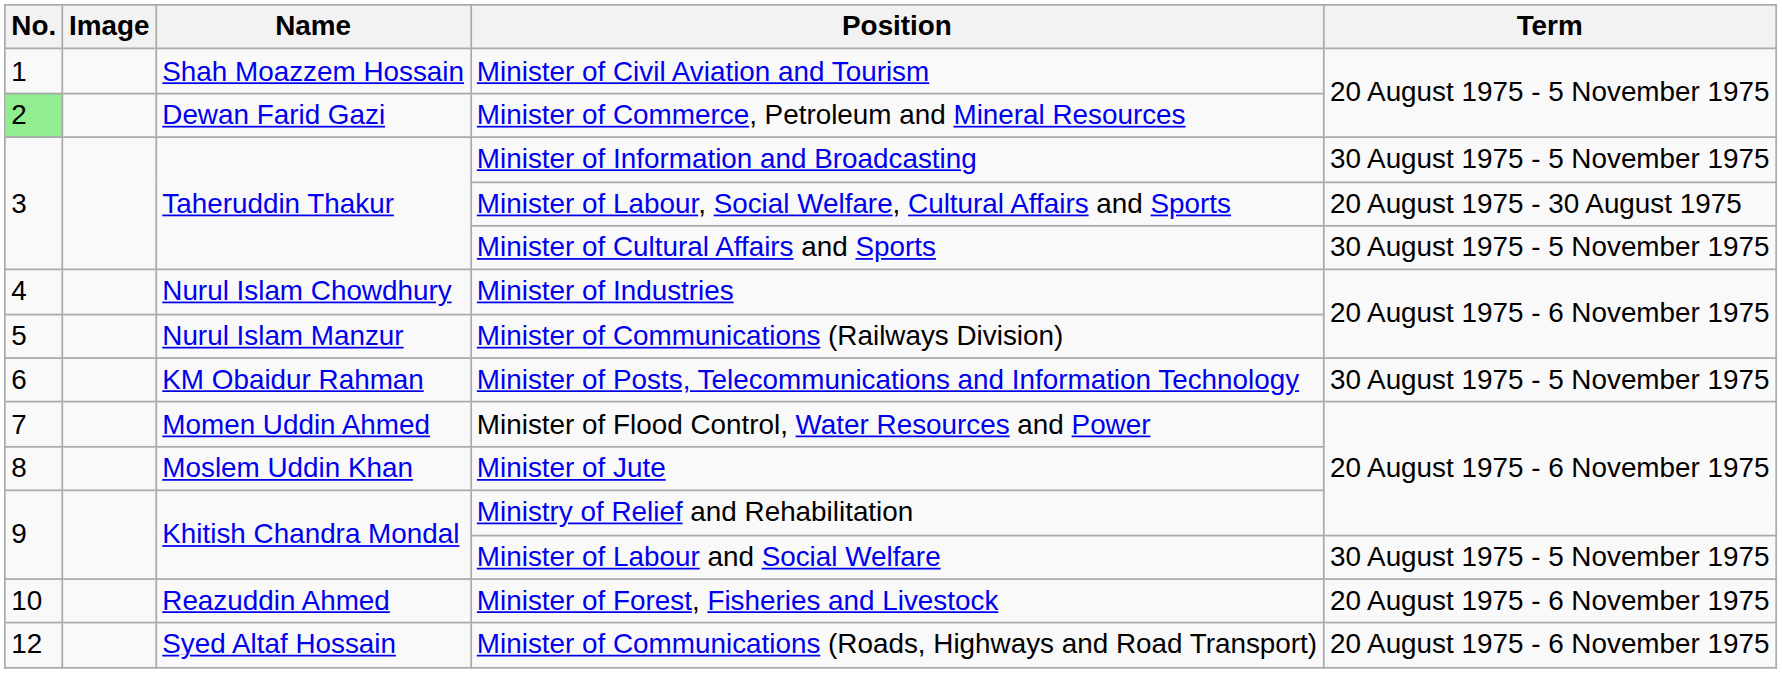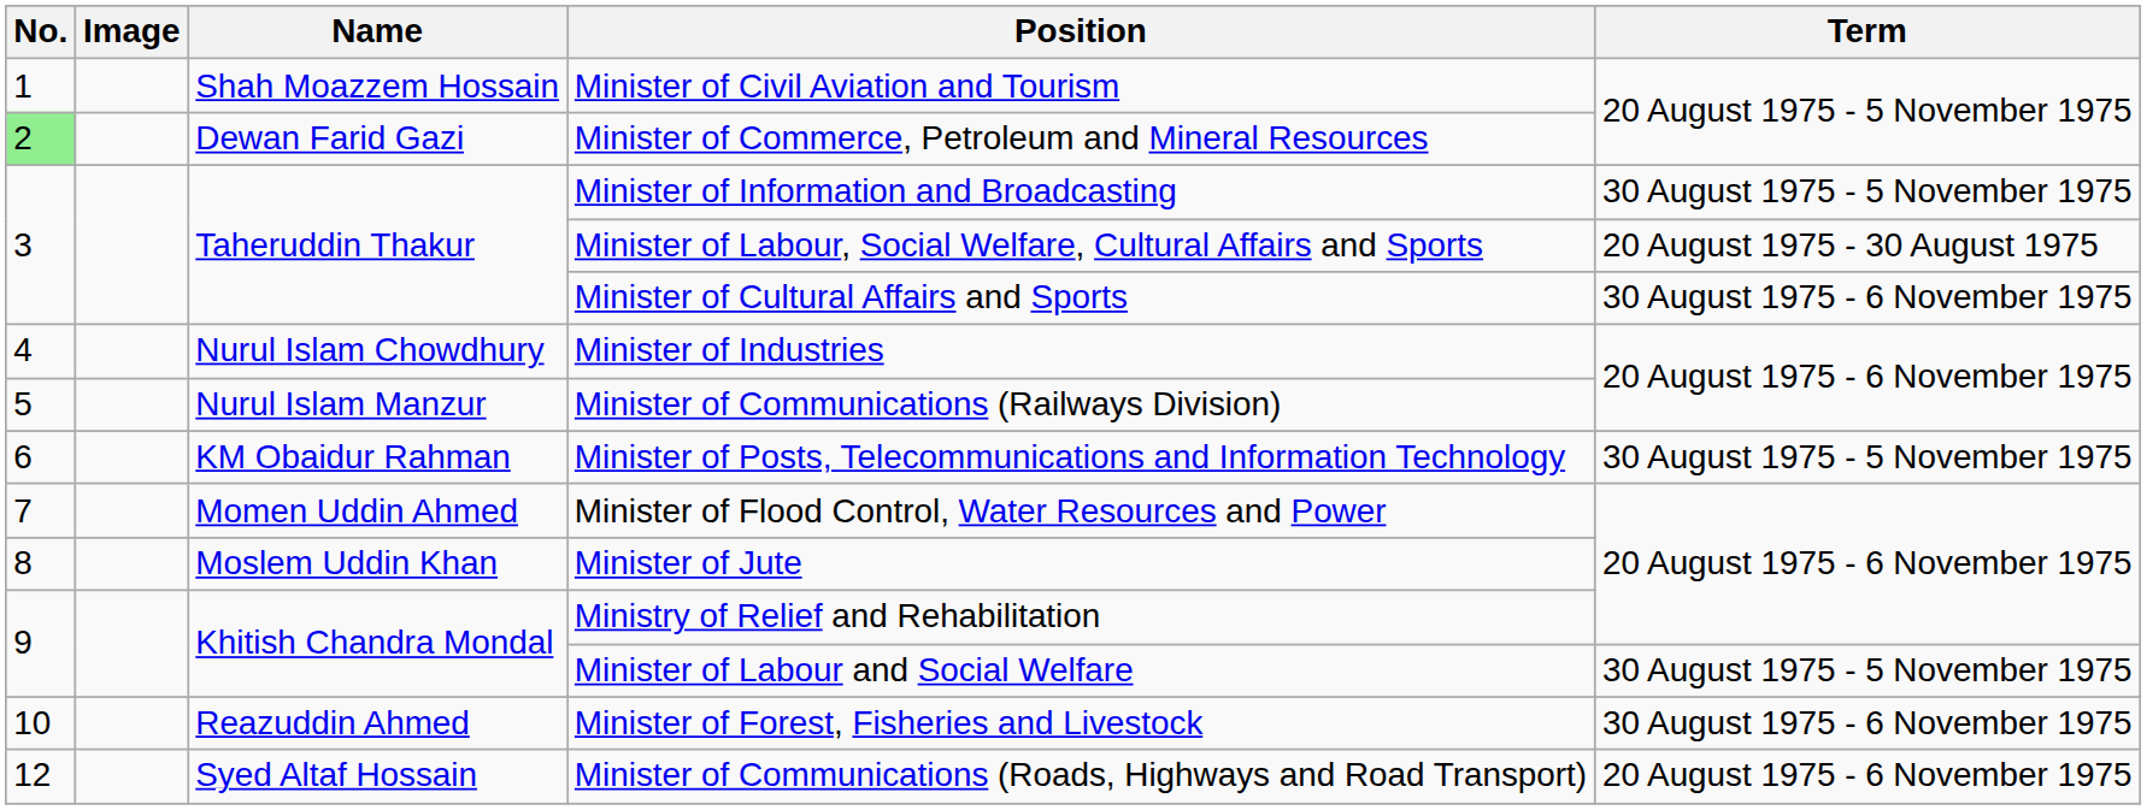Minister of Cultural Affairs and Sports | Term: 30 August 1975 - 5 November 1975 -> 30 August 1975 - 6 November 1975
Minister of Forest, Fisheries and Livestock | Term: 20 August 1975 - 6 November 1975 -> 30 August 1975 - 6 November 1975
